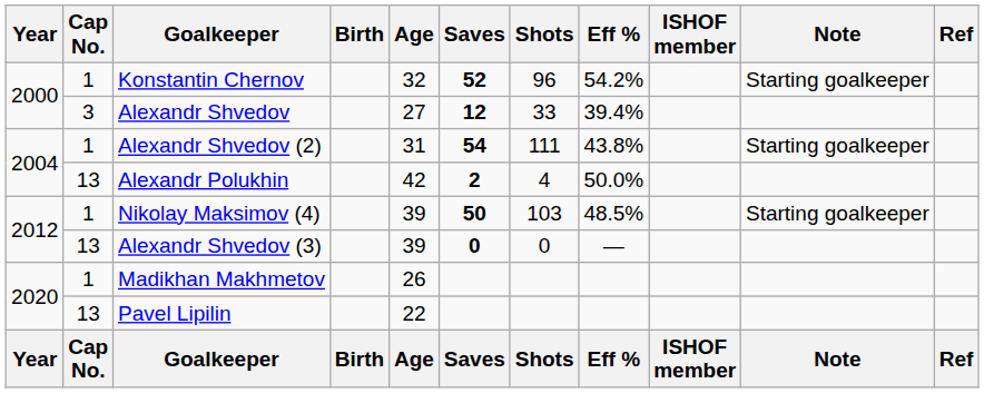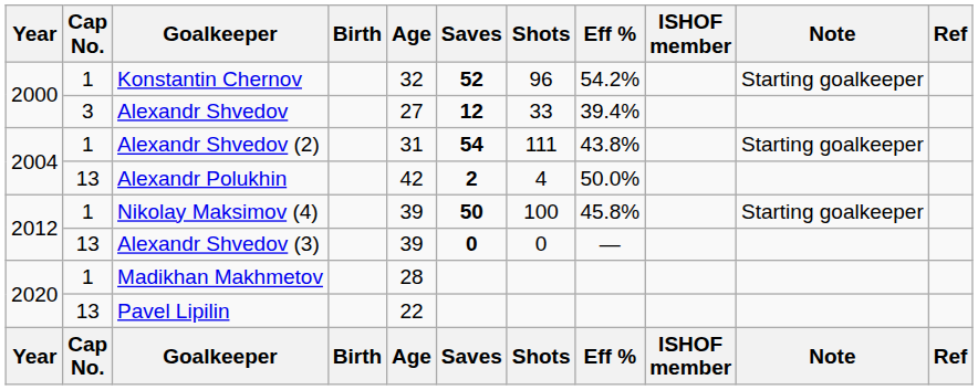Nikolay Maksimov (4) | Shots: 103 -> 100
Nikolay Maksimov (4) | Eff %: 48.5% -> 45.8%
Madikhan Makhmetov | Age: 26 -> 28
